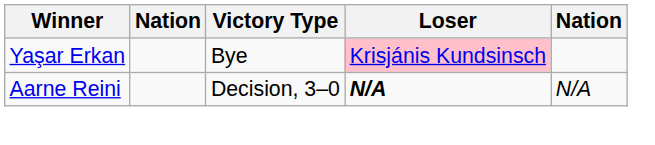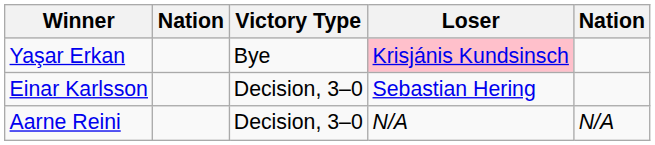+ row: Einar Karlsson | Decision, 3–0 | Sebastian Hering
Aarne Reini | Loser: bold -> normal
